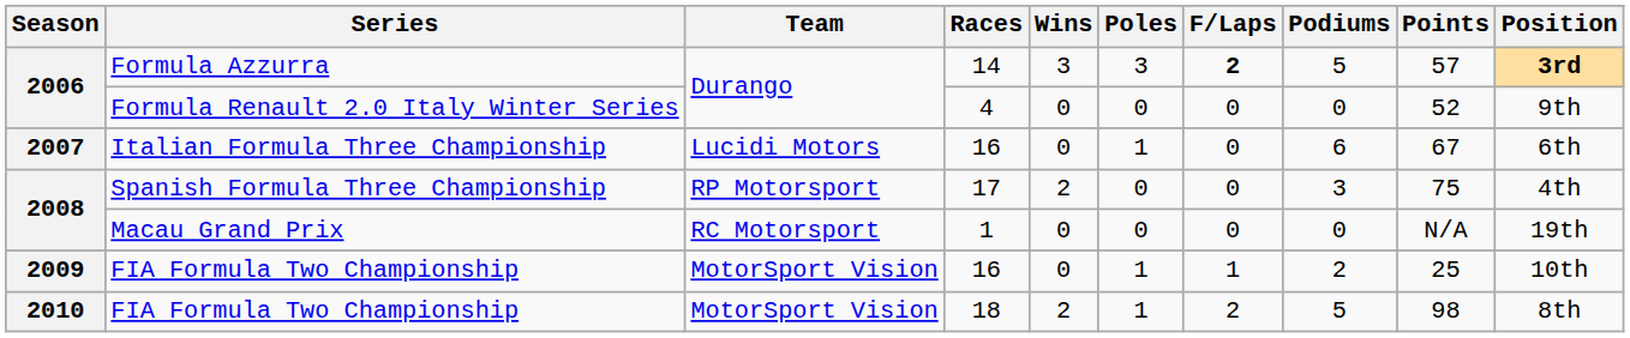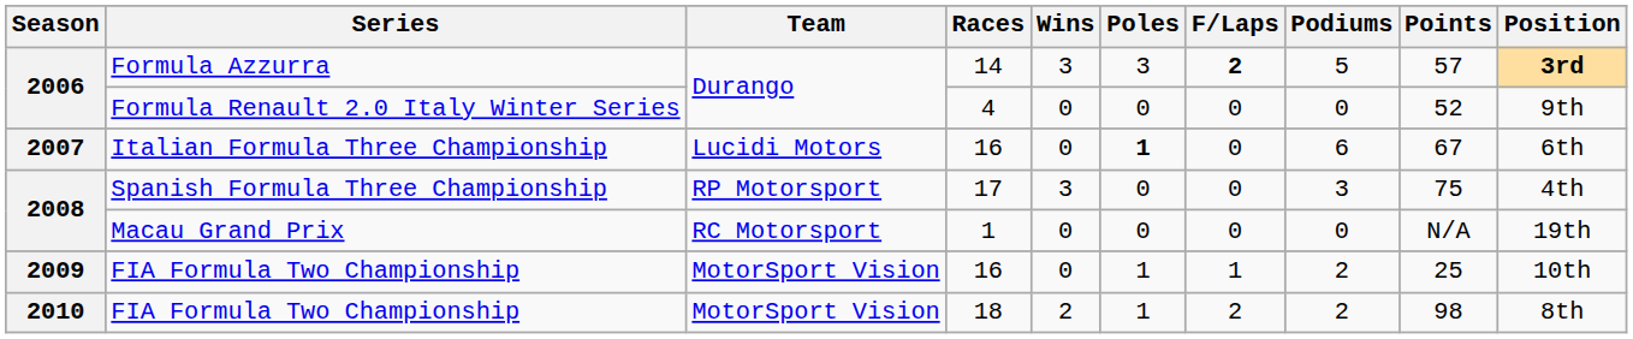Italian Formula Three Championship | Poles: normal -> bold
Spanish Formula Three Championship | Wins: 2 -> 3
FIA Formula Two Championship / 18 | Podiums: 5 -> 2
